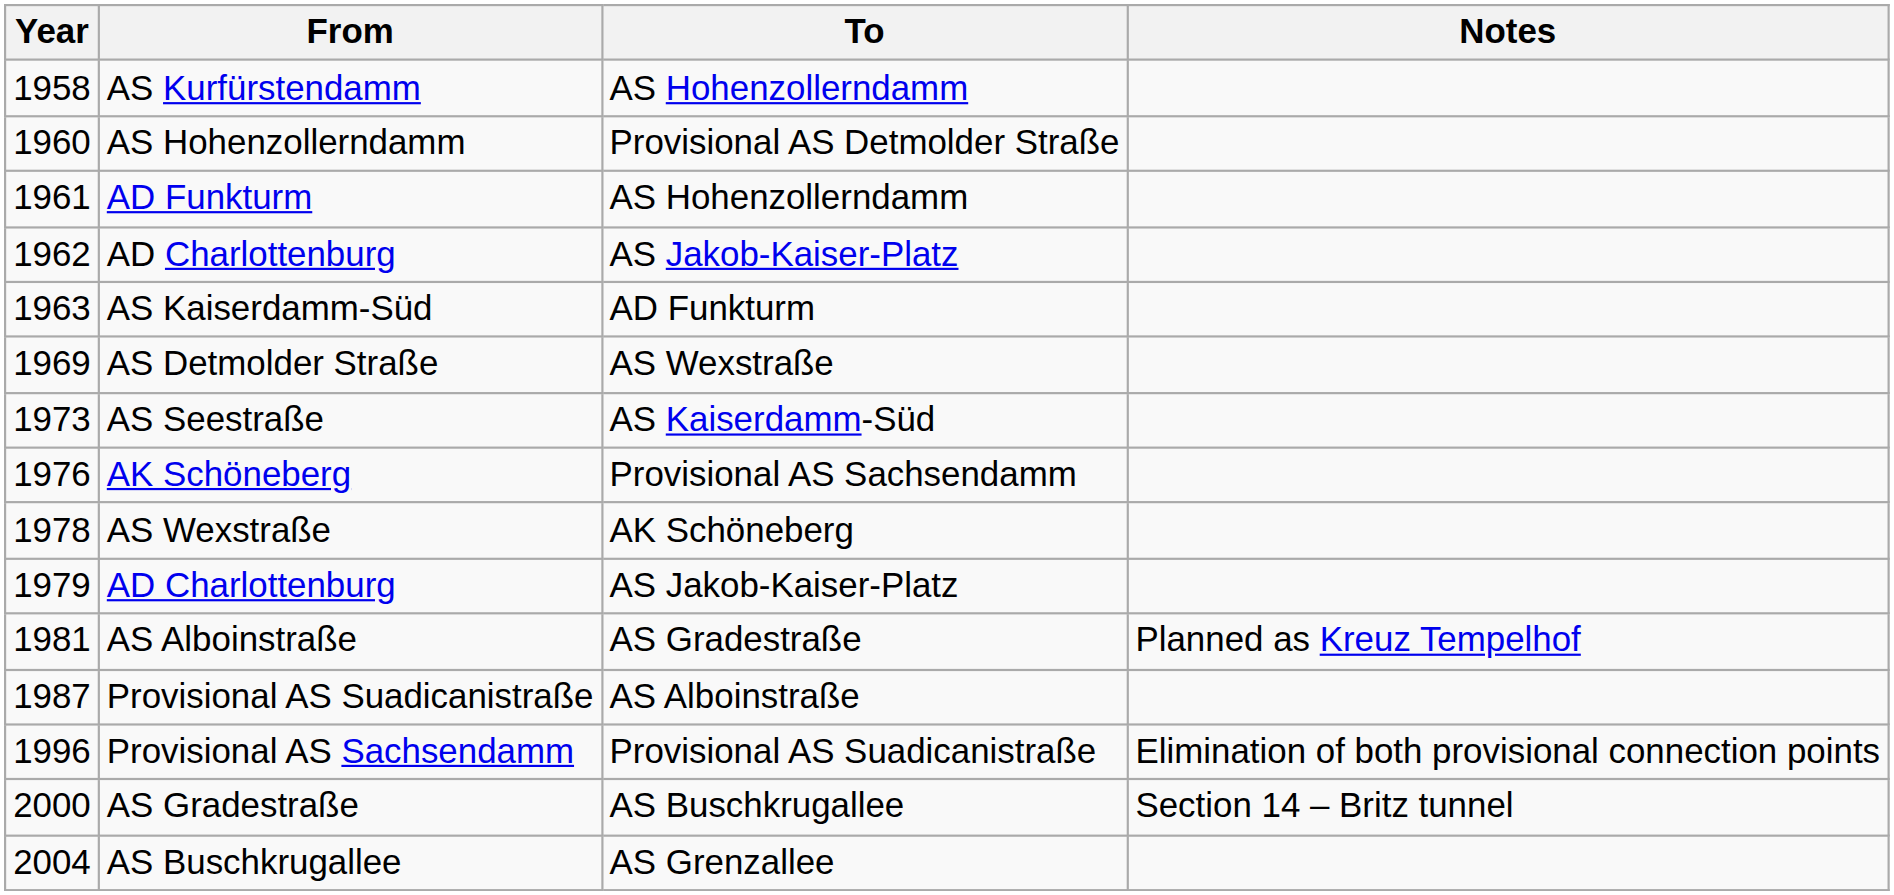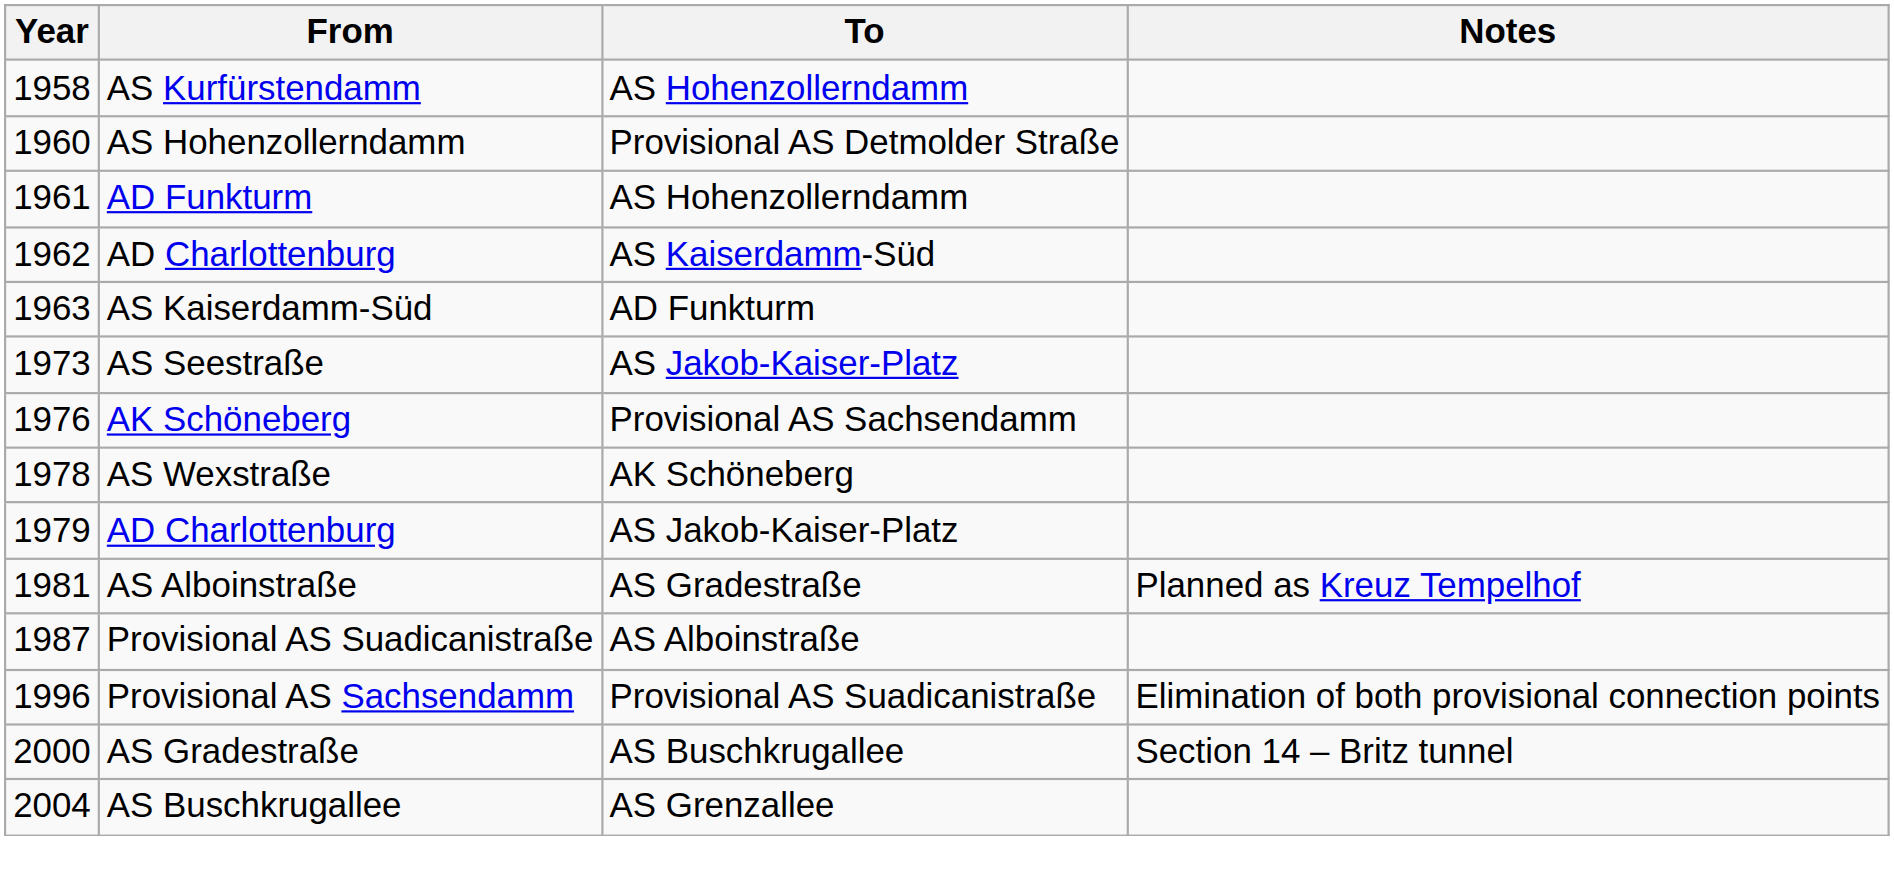1962 / AD Charlottenburg | To: AS Jakob-Kaiser-Platz -> AS Kaiserdamm-Süd
- row: 1969 | AS Detmolder Straße | AS Wexstraße
AS Seestraße | To: AS Kaiserdamm-Süd -> AS Jakob-Kaiser-Platz
